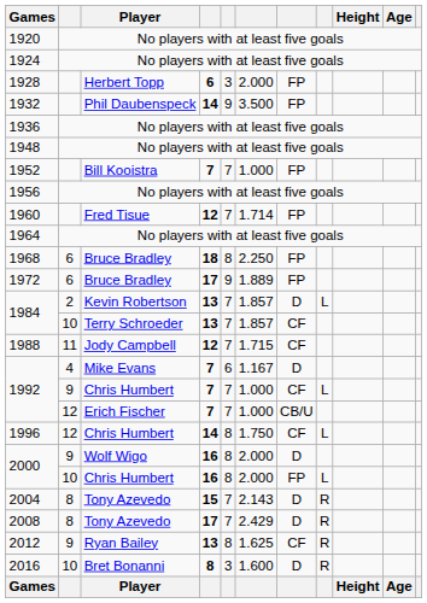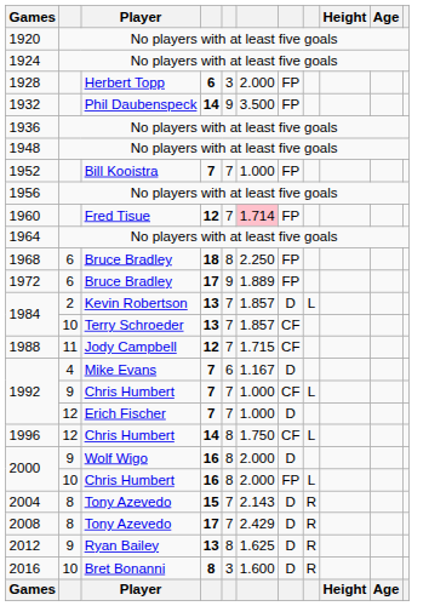1960 | column 6: no background -> pink background
1992 / Erich Fischer | column 7: CB/U -> D
2012 | column 7: CF -> D
